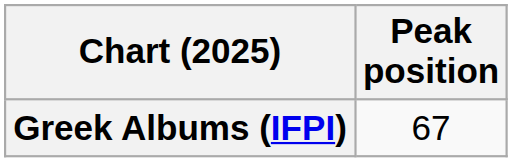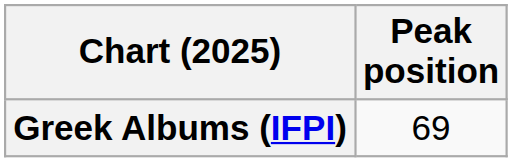Greek Albums (IFPI) | Peak position: 67 -> 69
